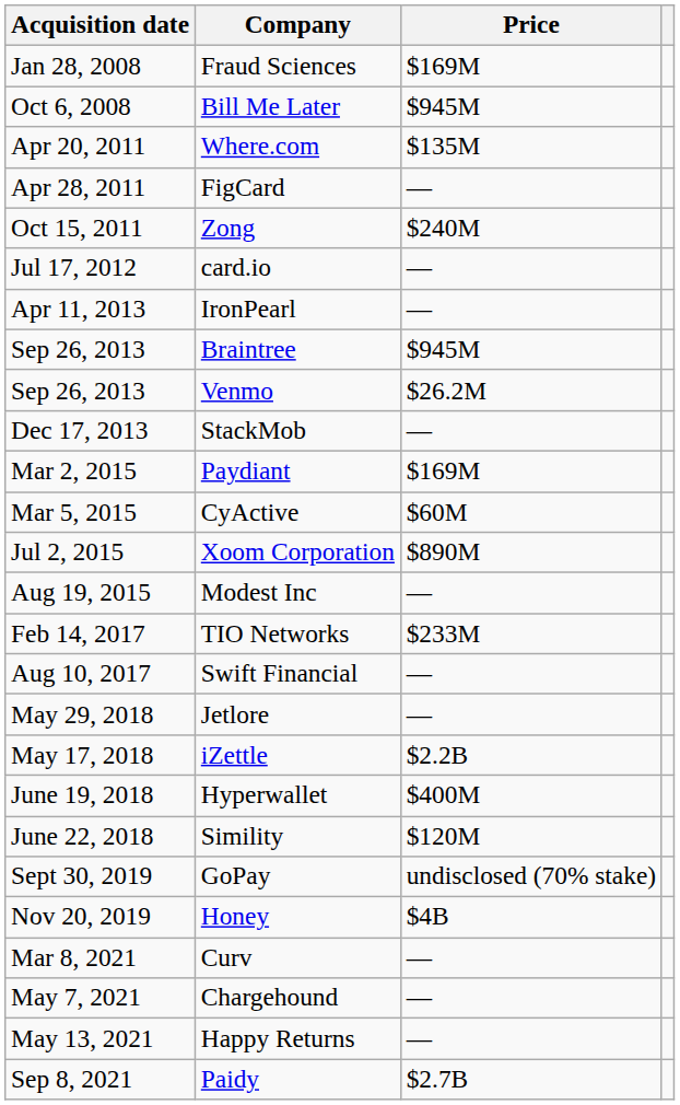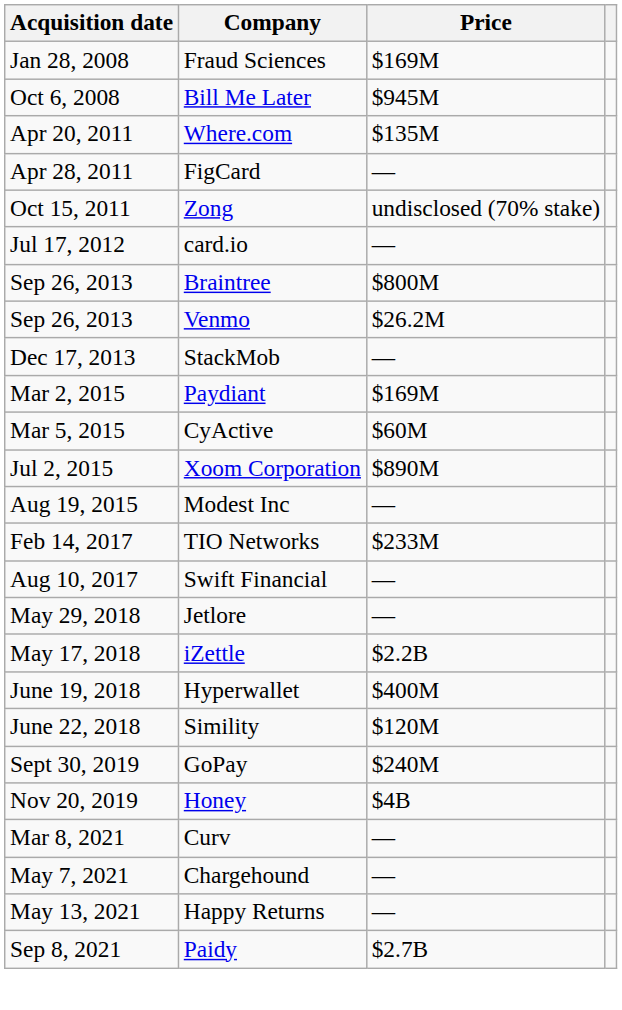Zong | Price: $240M -> undisclosed (70% stake)
- row: Apr 11, 2013 | IronPearl | —
Braintree | Price: $945M -> $800M
GoPay | Price: undisclosed (70% stake) -> $240M
